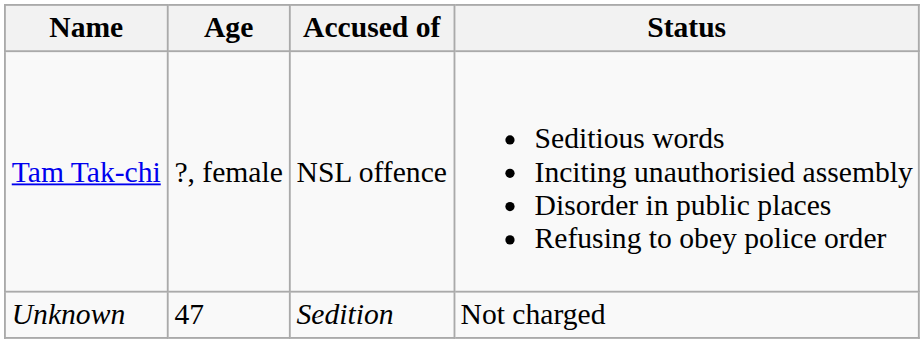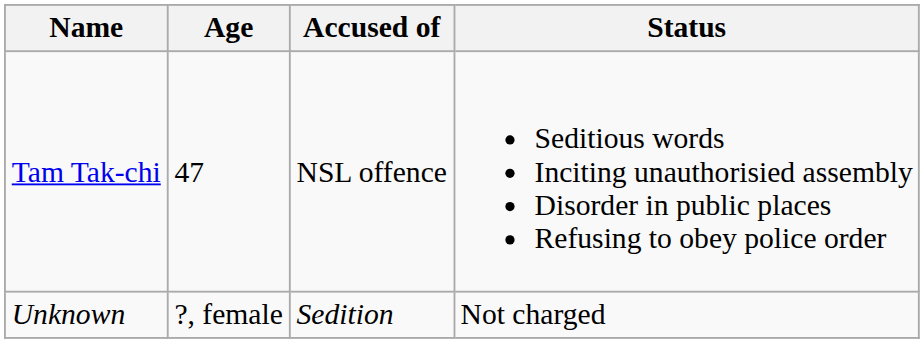Tam Tak-chi | Age: ?, female -> 47
Unknown | Age: 47 -> ?, female
